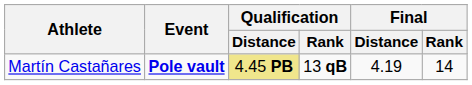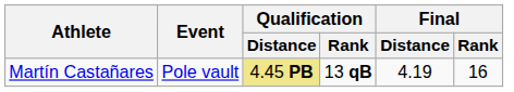Martín Castañares | Event: bold -> normal
Martín Castañares | Final / Rank: 14 -> 16
